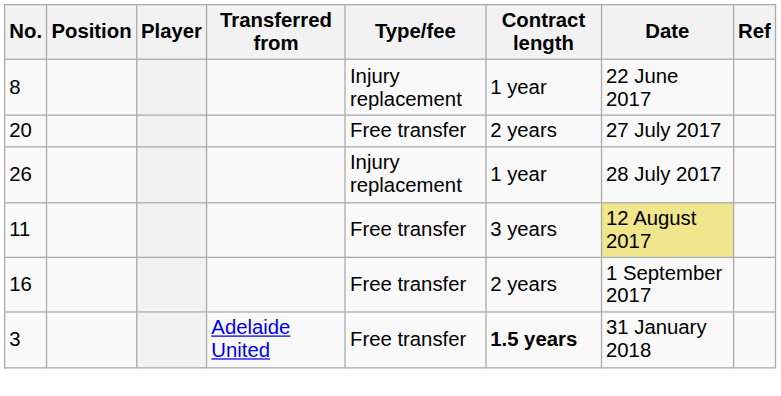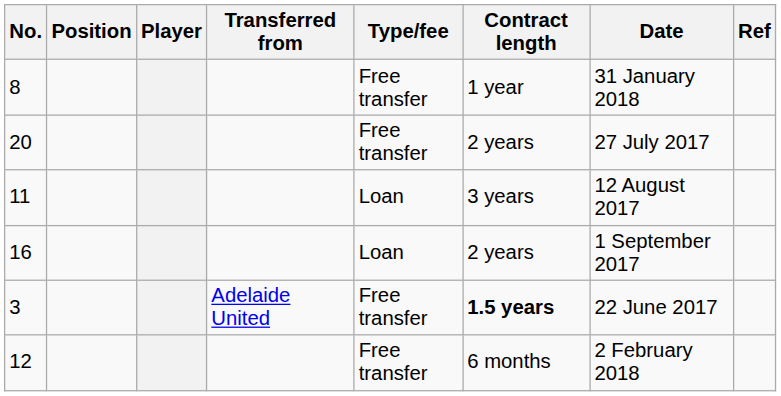8 | Type/fee: Injury replacement -> Free transfer
8 | Date: 22 June 2017 -> 31 January 2018
- row: 26 | Injury replacement | 1 year | 28 July 2017
11 | Type/fee: Free transfer -> Loan
11 | Date: khaki background -> no background
16 | Type/fee: Free transfer -> Loan
3 | Date: 31 January 2018 -> 22 June 2017
+ row: 12 | Free transfer | 6 months | 2 February 2018
